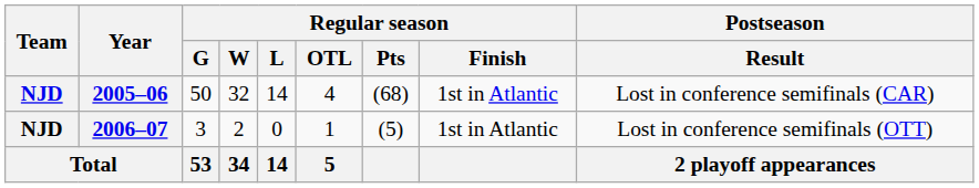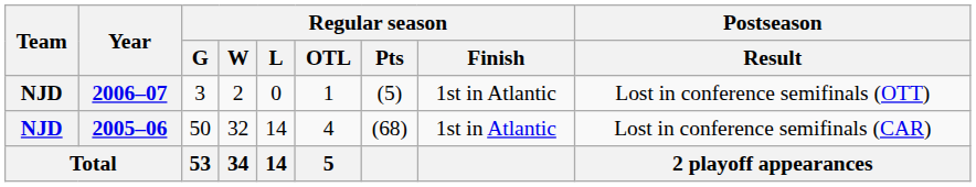rows swapped: 2005–06 <-> 2006–07
